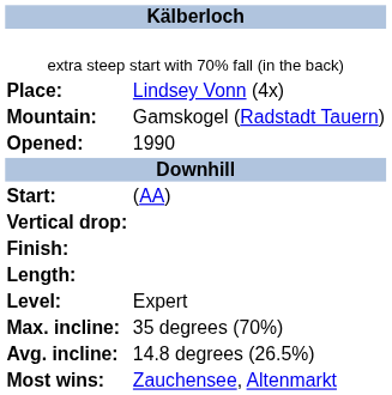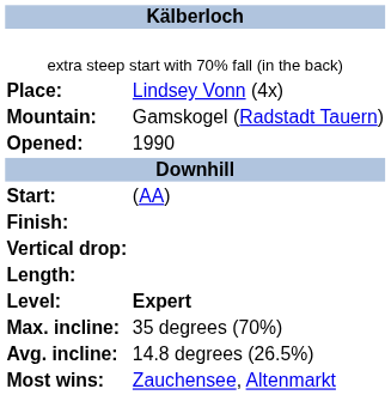rows swapped: Finish: <-> Vertical drop:
Level: | column 2: normal -> bold
